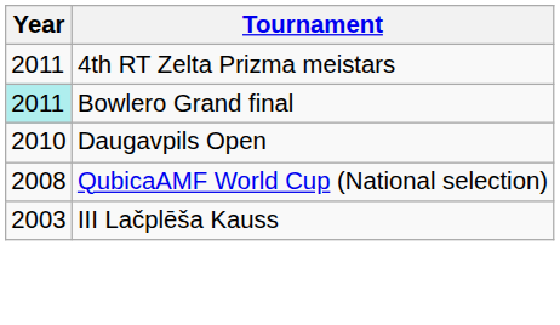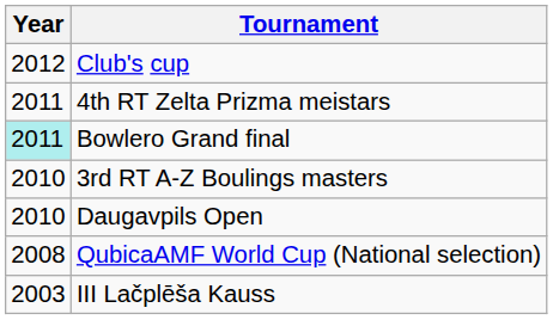+ row: 2012 | Club's cup
+ row: 2010 | 3rd RT A-Z Boulings masters
